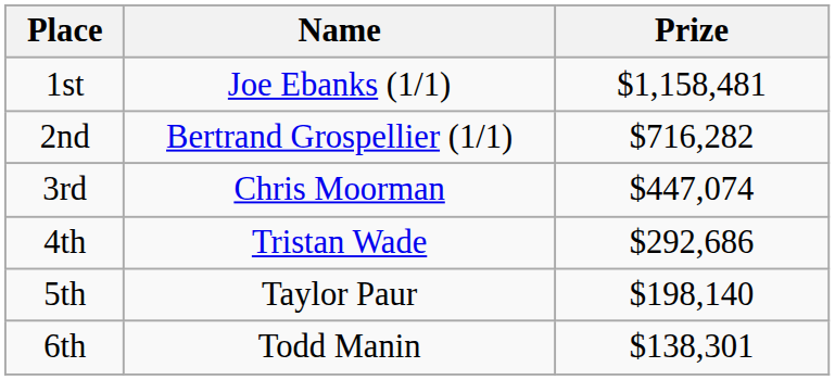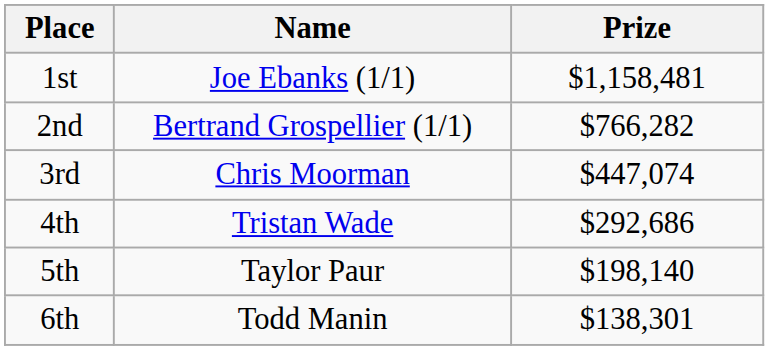2nd | Prize: $716,282 -> $766,282
